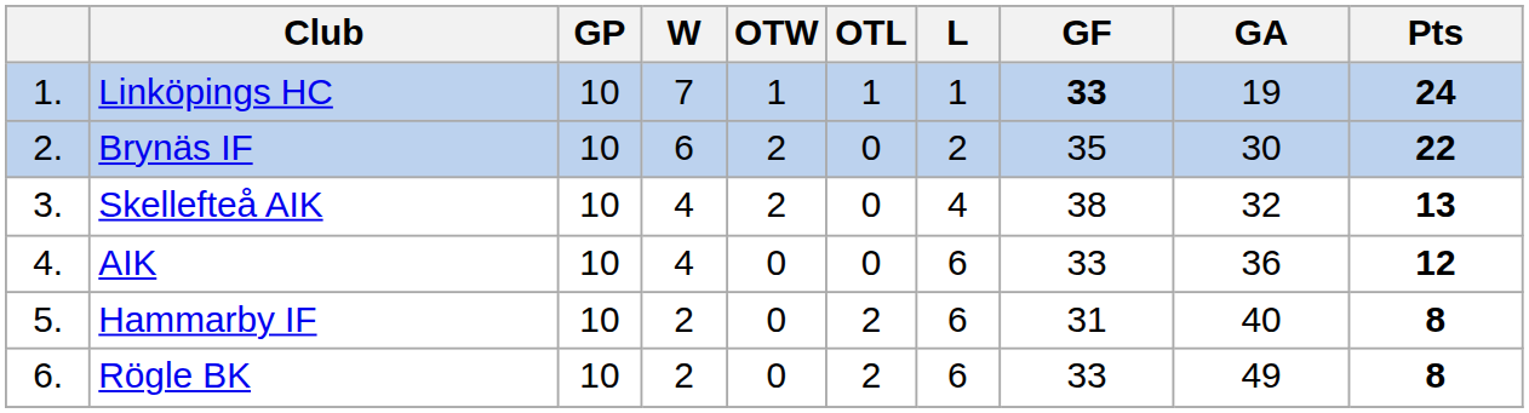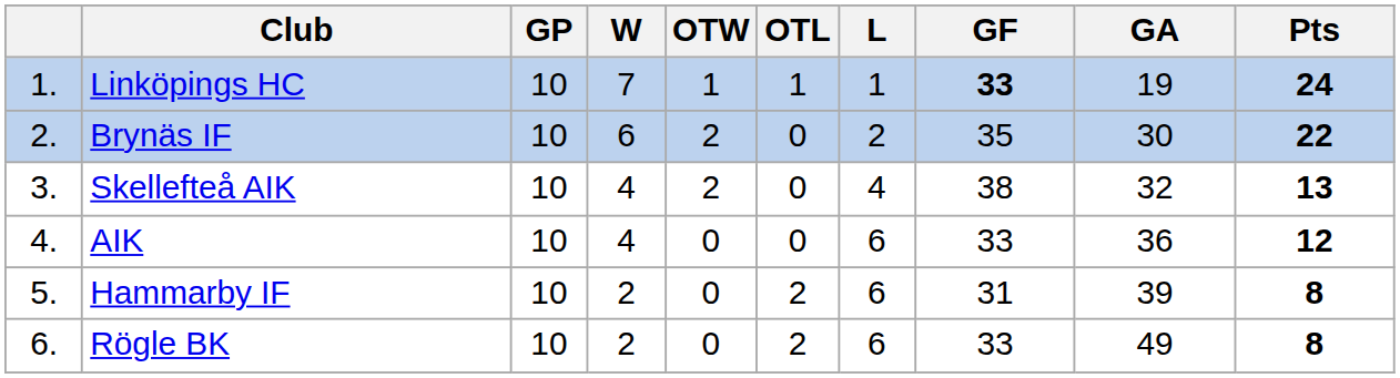Hammarby IF | GA: 40 -> 39
